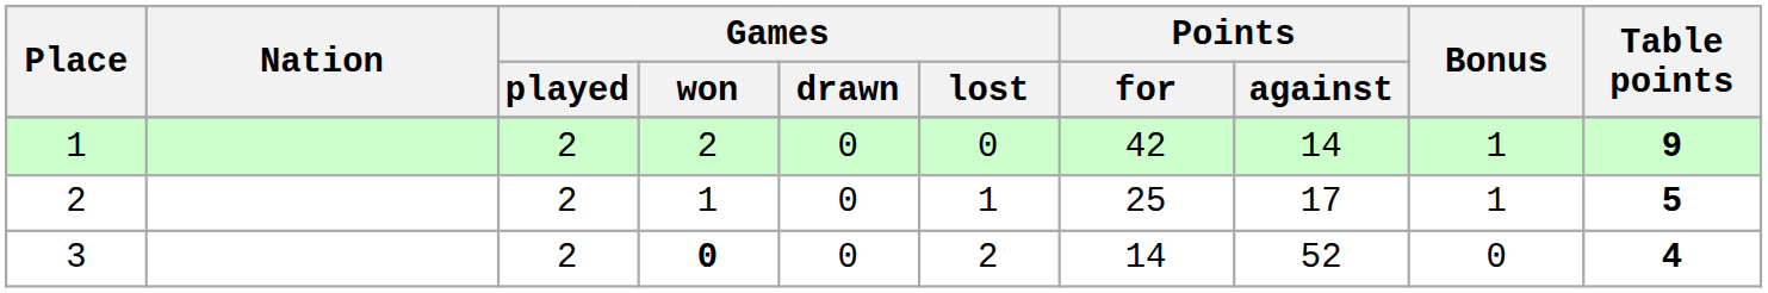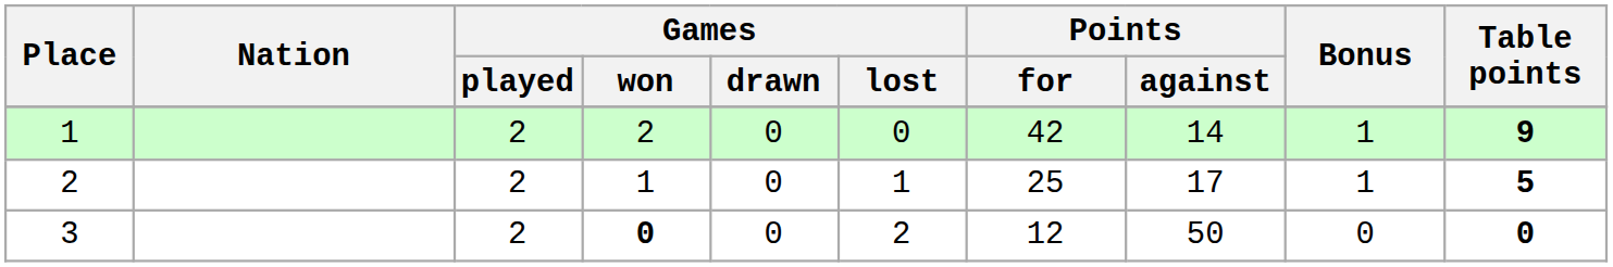3 | Points / for: 14 -> 12
3 | Points / against: 52 -> 50
3 | Table points: 4 -> 0
